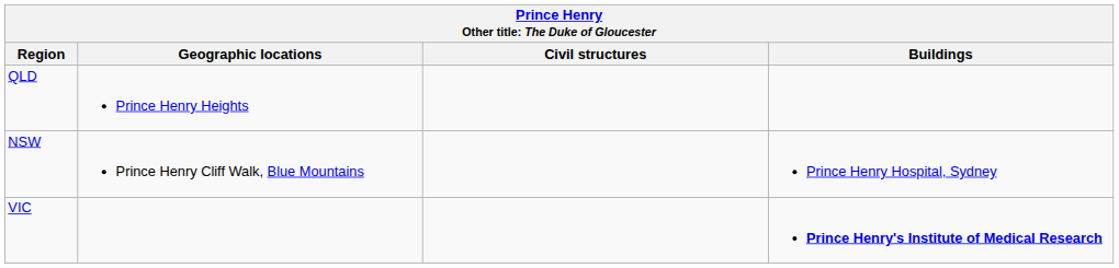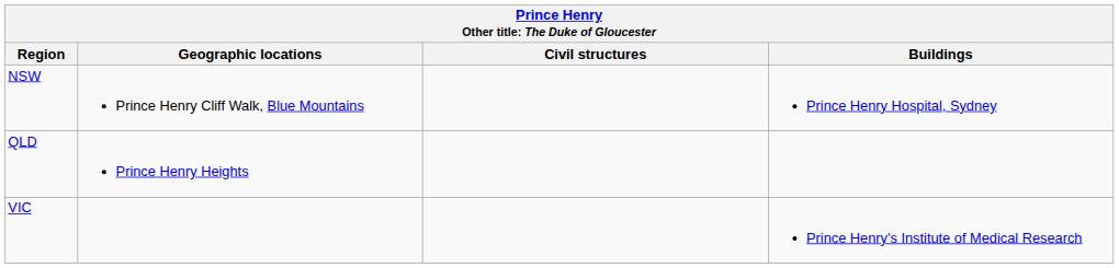rows swapped: QLD <-> NSW
VIC | Buildings: bold -> normal
